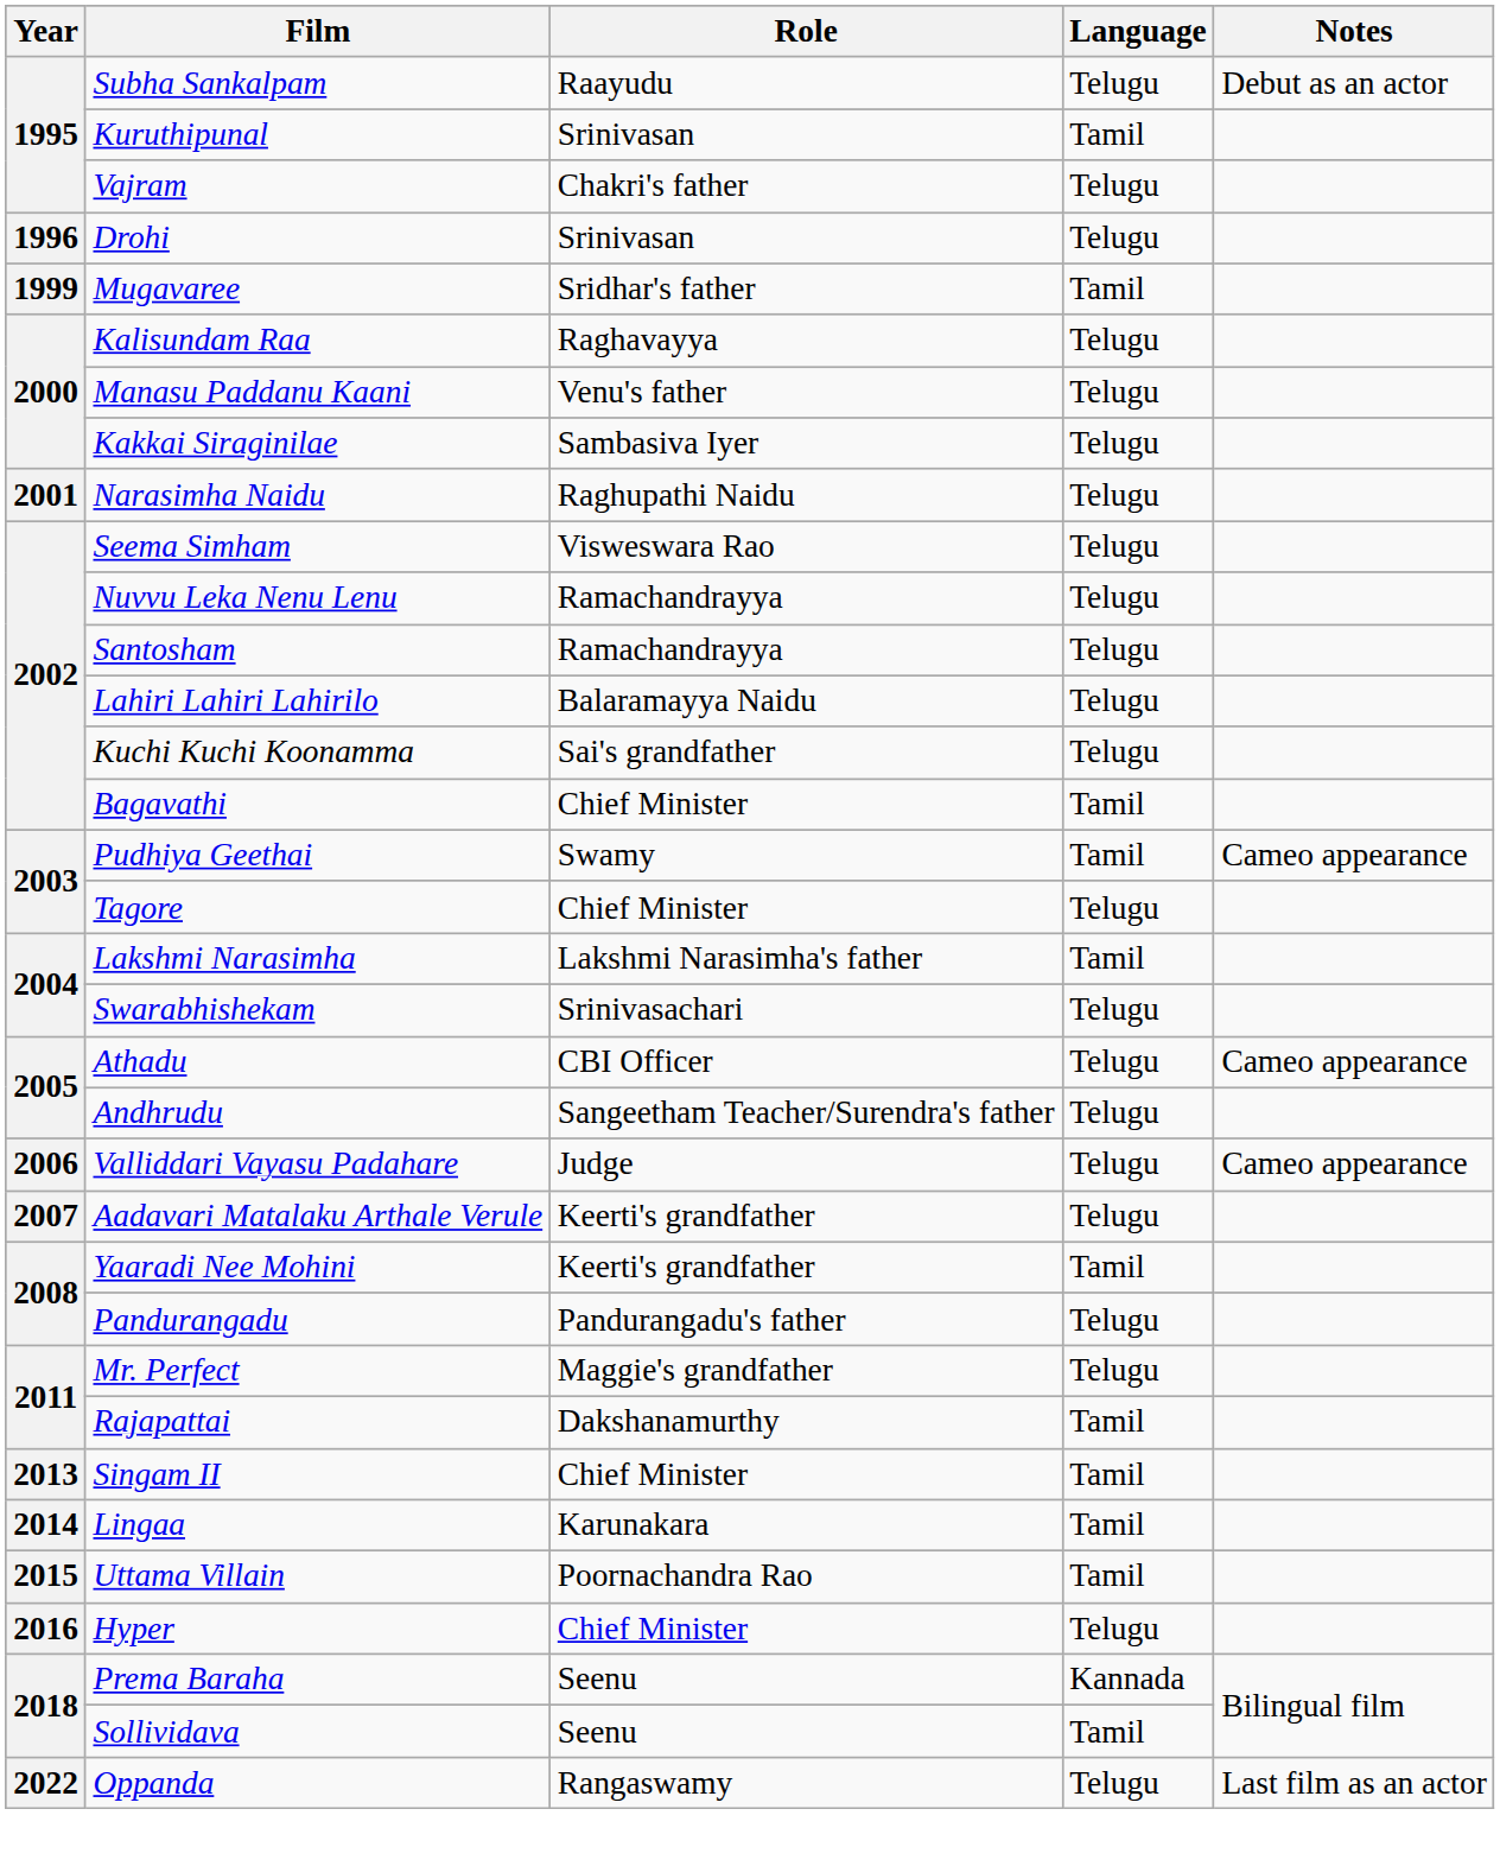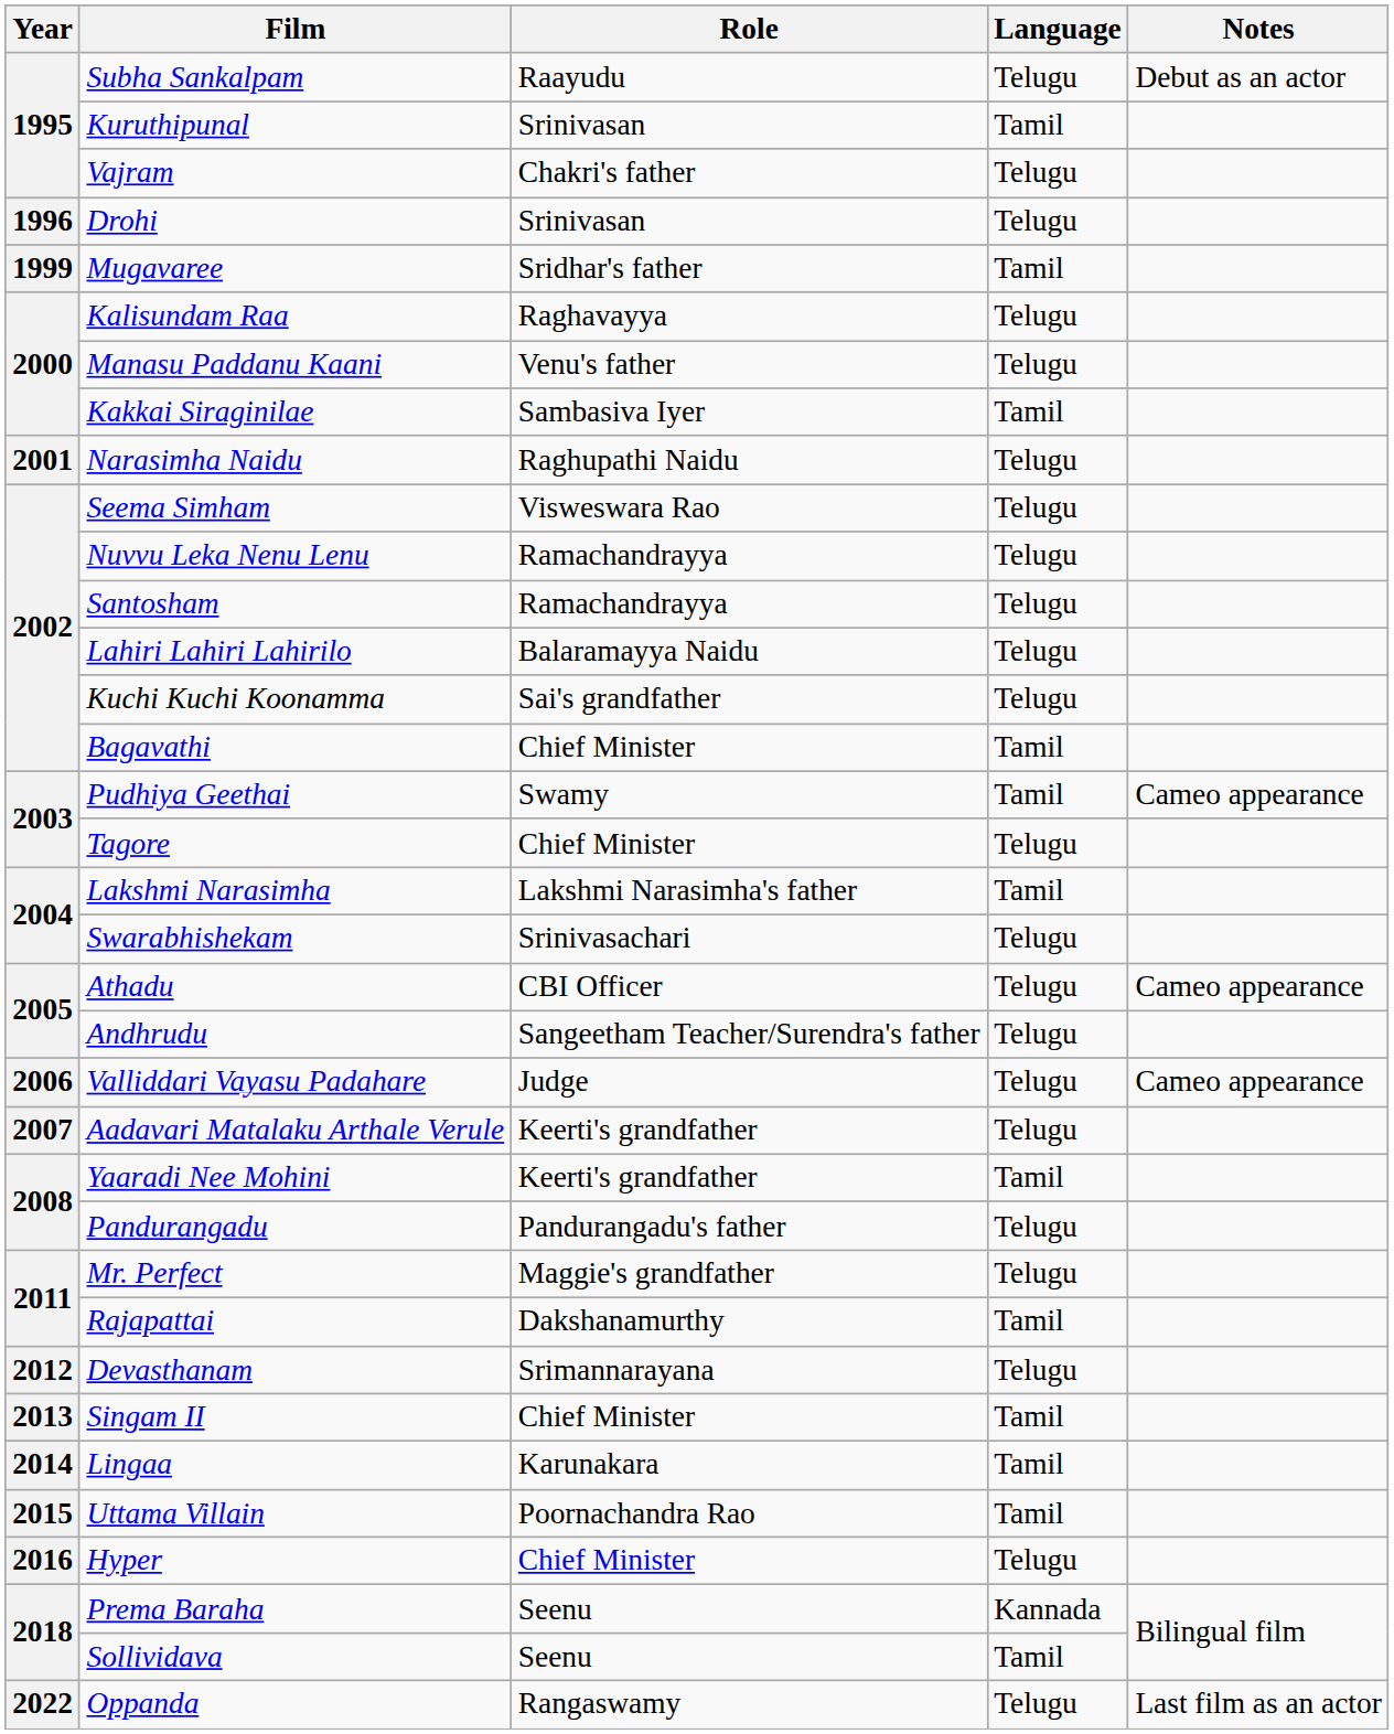Kakkai Siraginilae | Language: Telugu -> Tamil
+ row: 2012 | Devasthanam | Srimannarayana | Telugu
